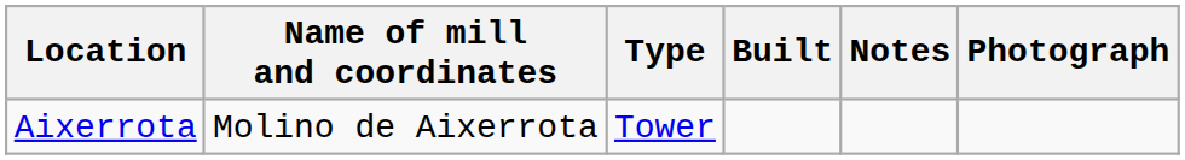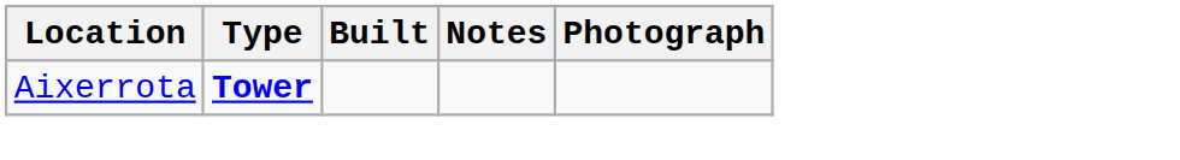- column: Name of mill and coordinates | Molino de Aixerrota
Aixerrota | Type: normal -> bold
